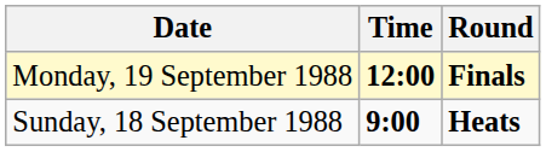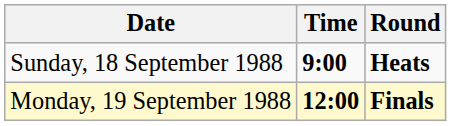rows swapped: Sunday, 18 September 1988 <-> Monday, 19 September 1988
